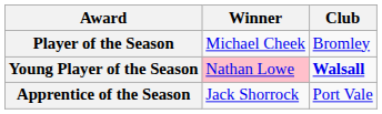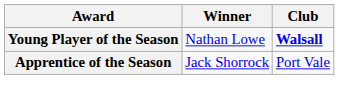- row: Player of the Season | Michael Cheek | Bromley
Young Player of the Season | Winner: pink background -> no background
